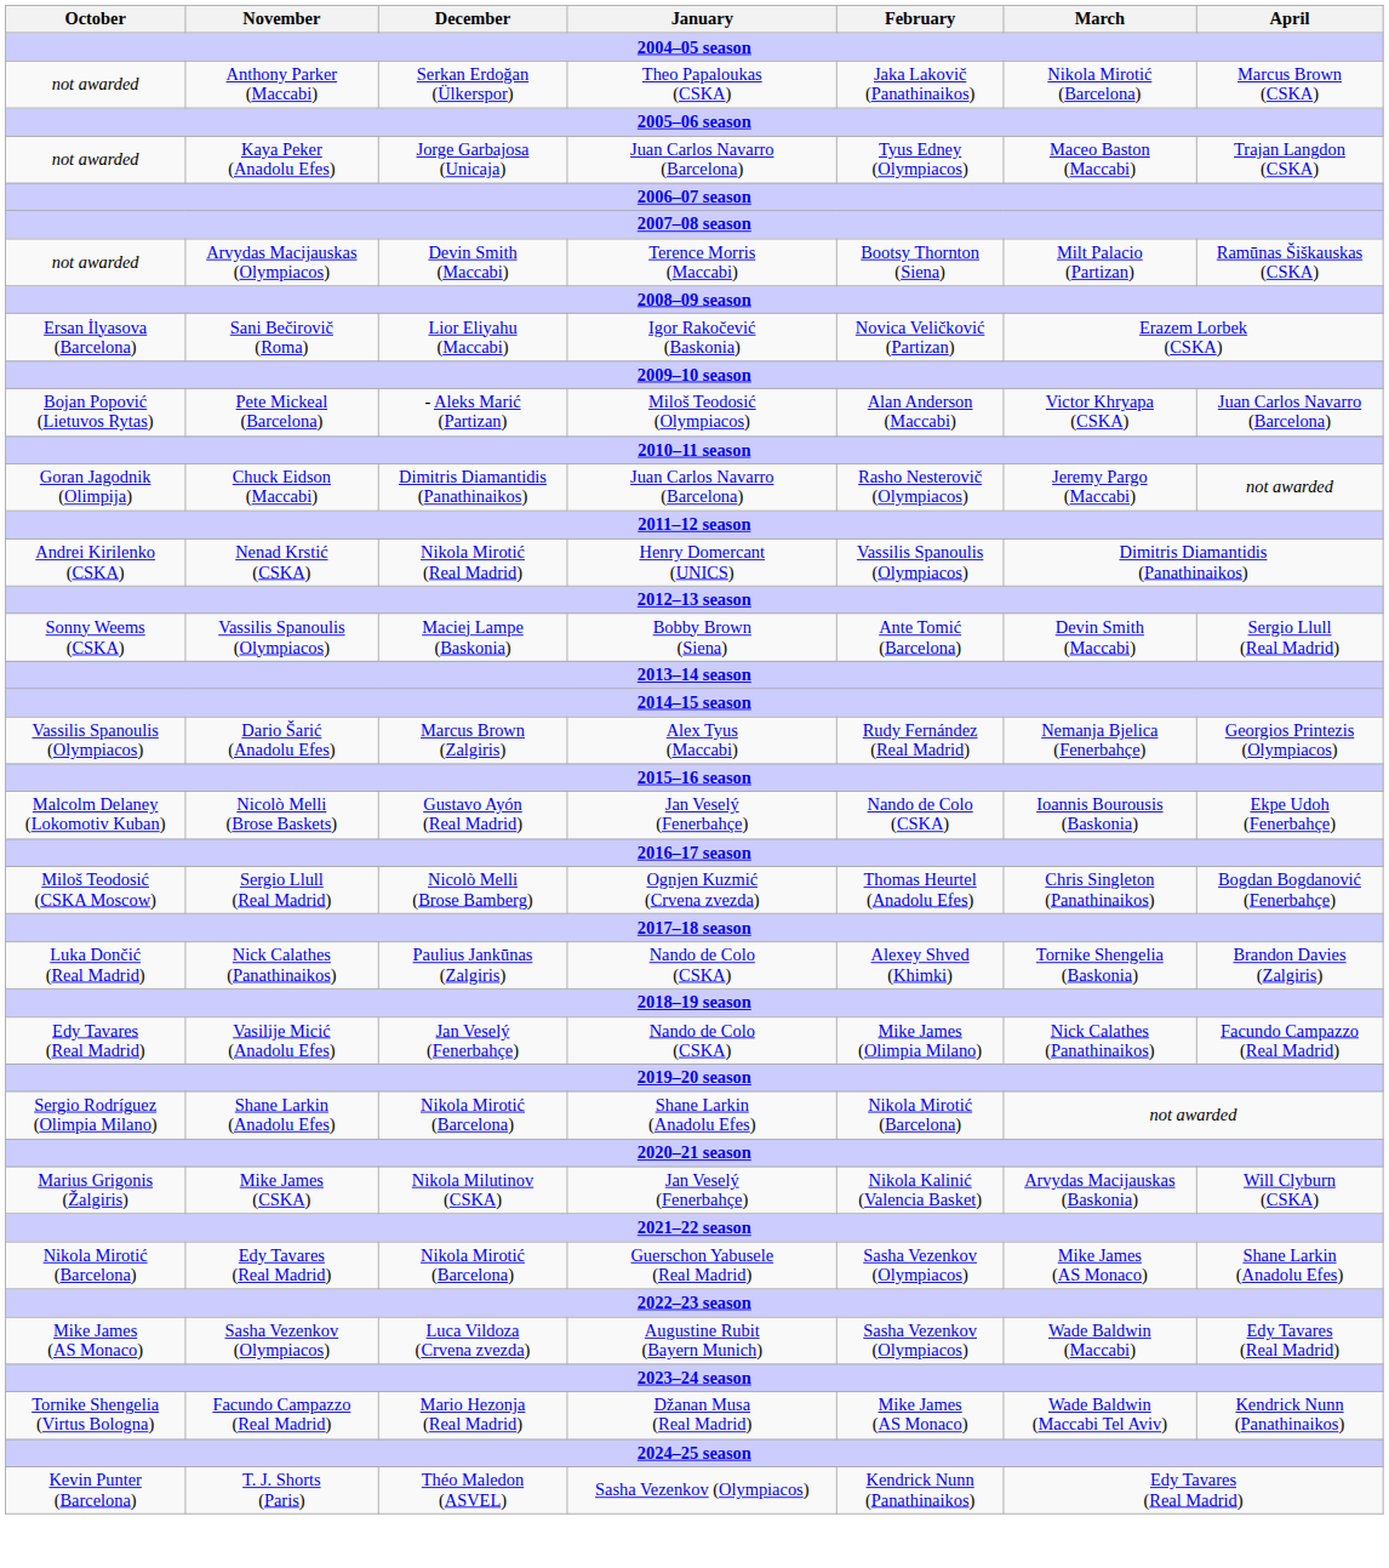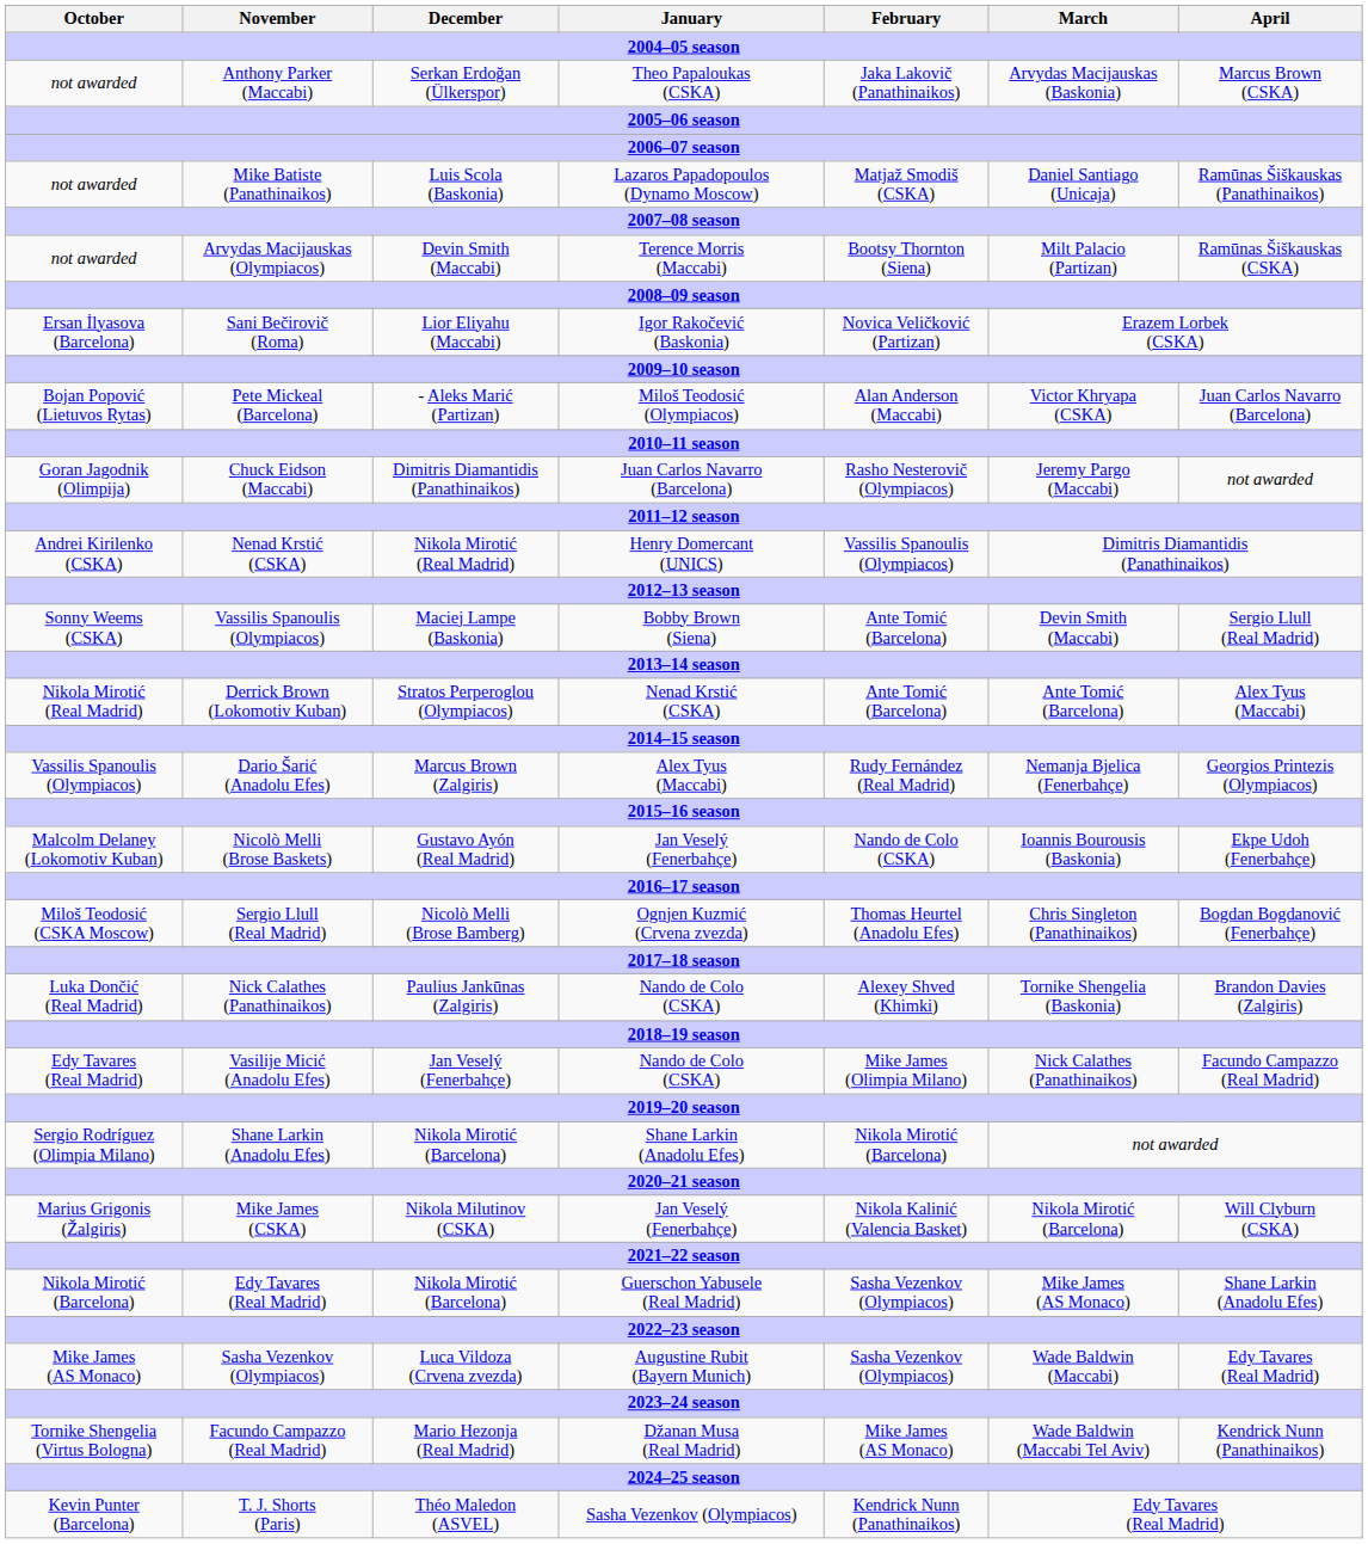Anthony Parker (Maccabi) | March: Nikola Mirotić (Barcelona) -> Arvydas Macijauskas (Baskonia)
- row: not awarded | Kaya Peker (Anadolu Efes) | Jorge Garbajosa (Unicaja) | Juan Carlos Navarro (Barcelona) | Tyus Edney (Olympiacos) | Maceo Baston (Maccabi) | Trajan Langdon (CSKA)
+ row: not awarded | Mike Batiste (Panathinaikos) | Luis Scola (Baskonia) | Lazaros Papadopoulos (Dynamo Moscow) | Matjaž Smodiš (CSKA) | Daniel Santiago (Unicaja) | Ramūnas Šiškauskas (Panathinaikos)
+ row: Nikola Mirotić (Real Madrid) | Derrick Brown (Lokomotiv Kuban) | Stratos Perperoglou (Olympiacos) | Nenad Krstić (CSKA) | Ante Tomić (Barcelona) | Ante Tomić (Barcelona) | Alex Tyus (Maccabi)
Mike James (CSKA) | March: Arvydas Macijauskas (Baskonia) -> Nikola Mirotić (Barcelona)
